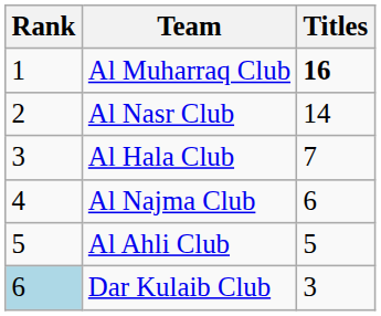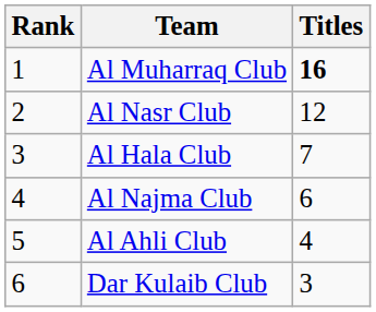Al Nasr Club | Titles: 14 -> 12
Al Ahli Club | Titles: 5 -> 4
Dar Kulaib Club | Rank: lightblue background -> no background
